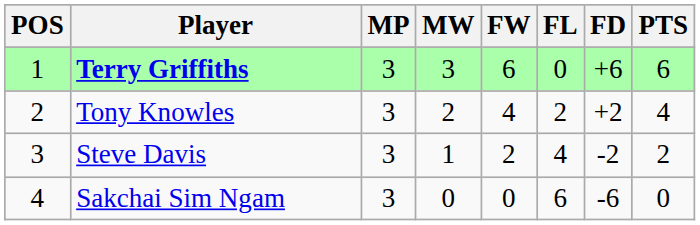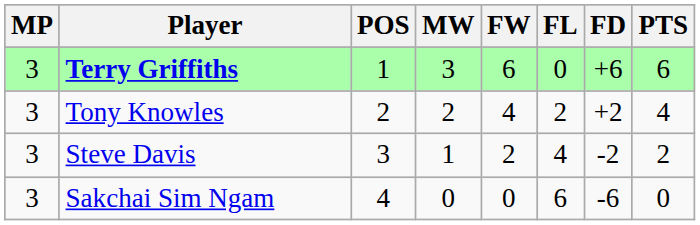columns swapped: POS <-> MP
